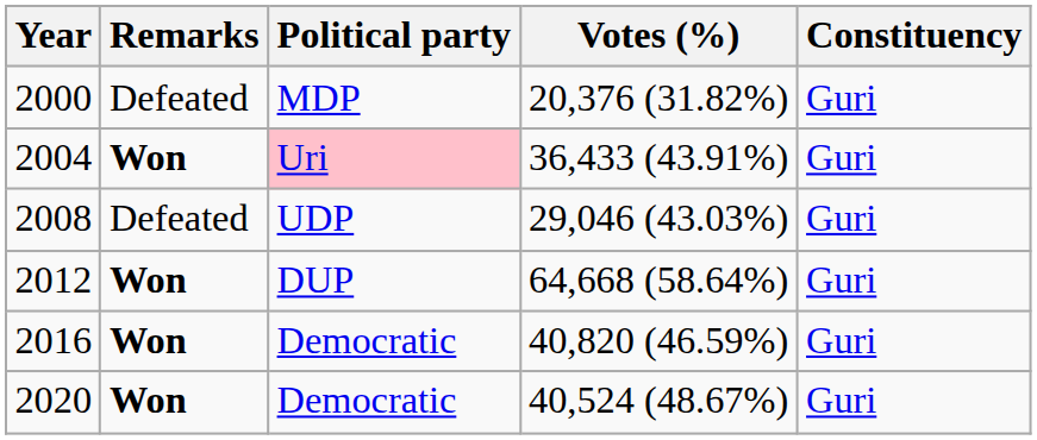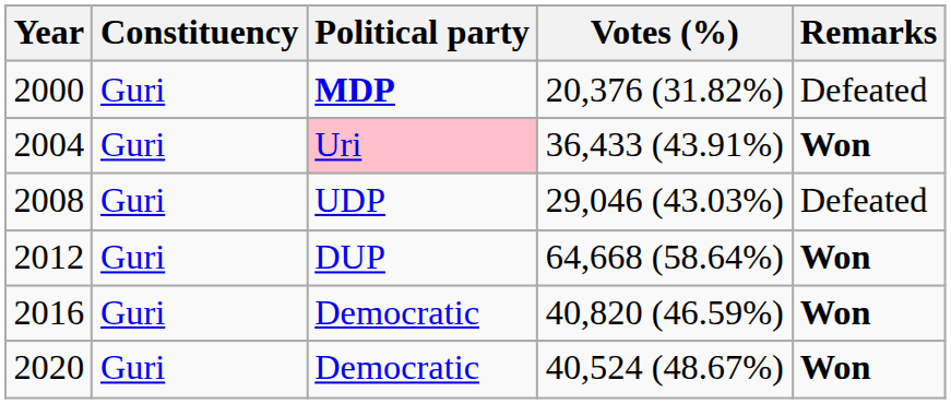columns swapped: Constituency <-> Remarks
2000 | Political party: normal -> bold
